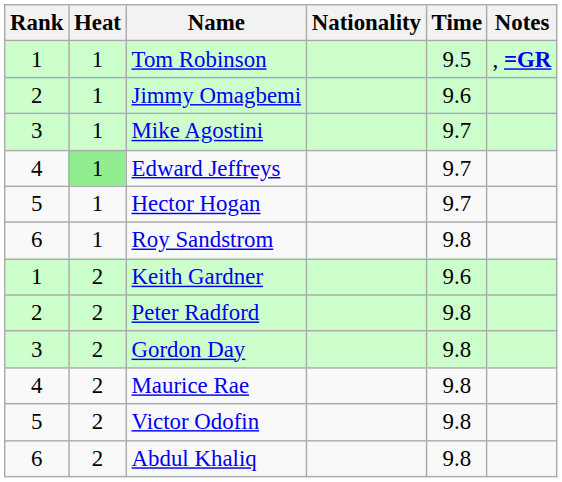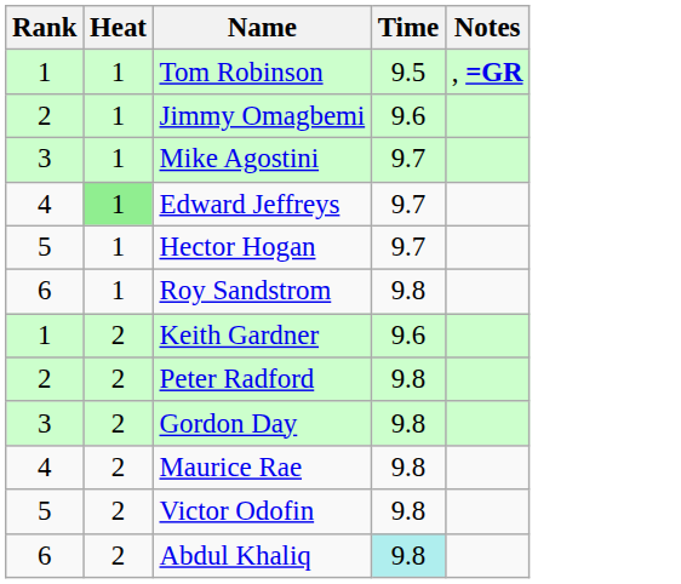- column: Nationality
Abdul Khaliq | Time: no background -> paleturquoise background
